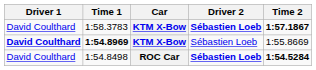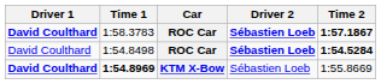1:58.3783 | Driver 1: normal -> bold
1:58.3783 | Car: KTM X-Bow -> ROC Car
rows swapped: 1:54.8969 <-> 1:54.8498
